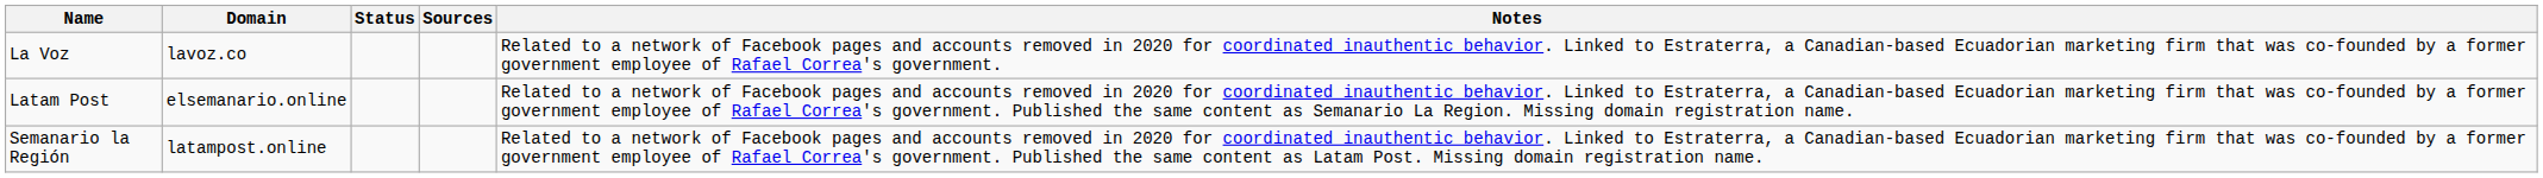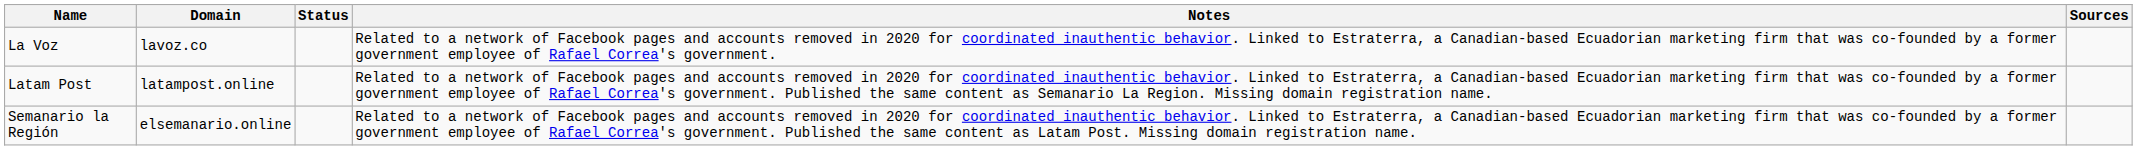columns swapped: Notes <-> Sources
Latam Post | Domain: elsemanario.online -> latampost.online
Semanario la Región | Domain: latampost.online -> elsemanario.online
